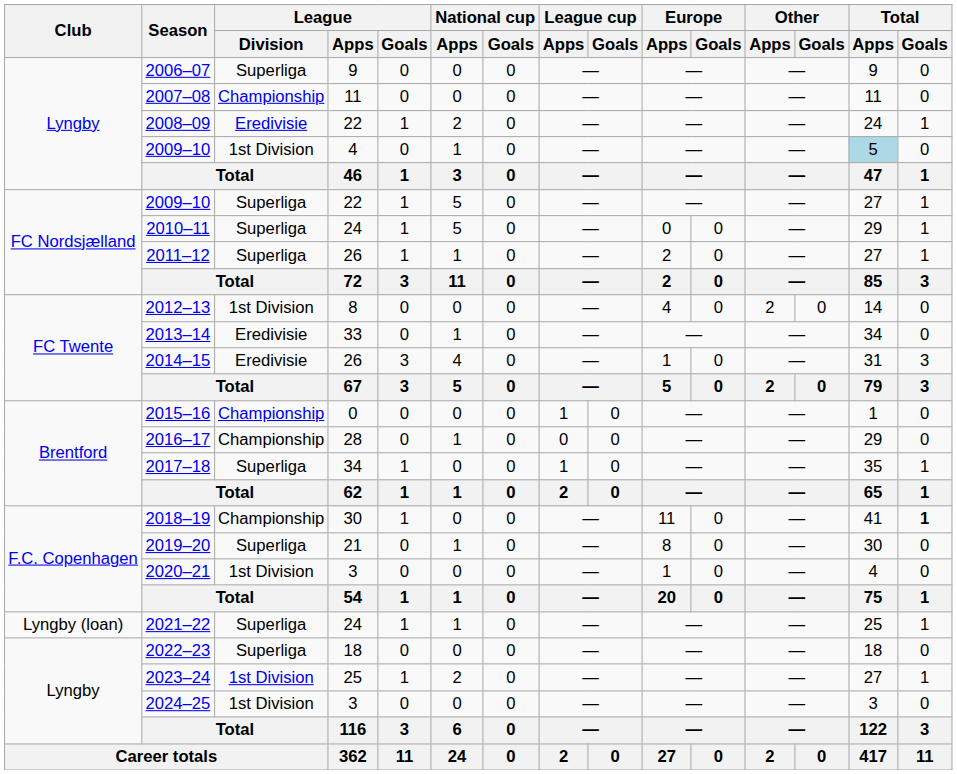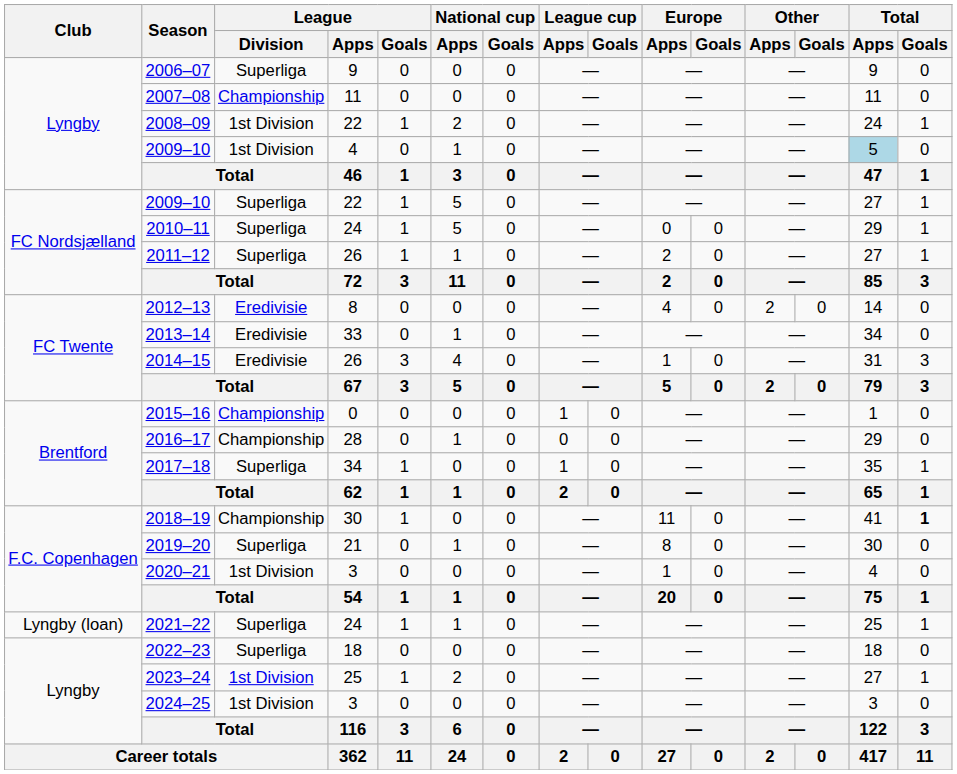2008–09 | League / Division: Eredivisie -> 1st Division
2012–13 | League / Division: 1st Division -> Eredivisie
